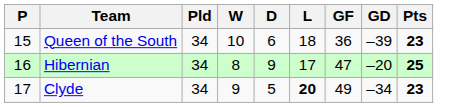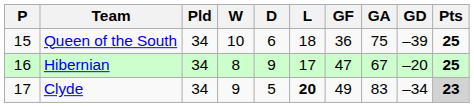+ column: GA | 75 | 67 | 83
Queen of the South | Pts: 23 -> 25
Clyde | Pts: no background -> lightgrey background
